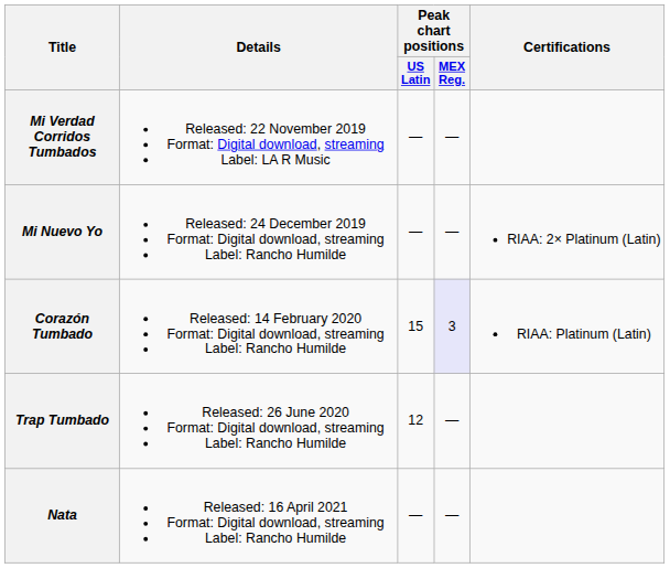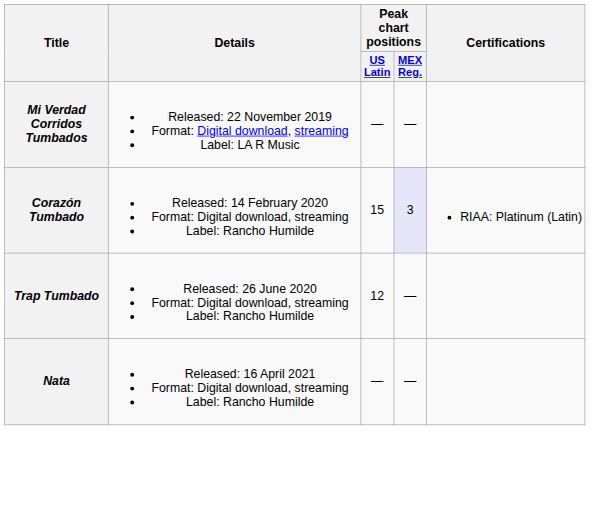- row: Mi Nuevo Yo | Released: 24 December 2019 Format: Digital download, streaming Label: Rancho Humilde | — | — | RIAA: 2× Platinum (Latin)
